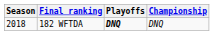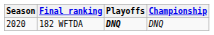182 WFTDA | Season: 2018 -> 2020
